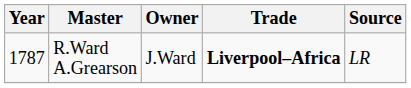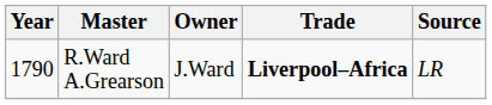R.Ward A.Grearson | Year: 1787 -> 1790
